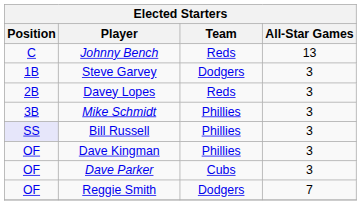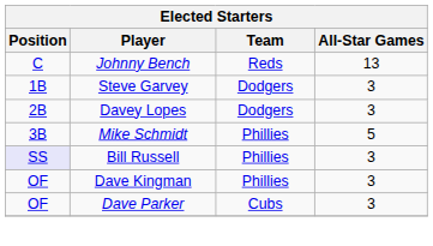Davey Lopes | Team: Reds -> Dodgers
Mike Schmidt | All-Star Games: 3 -> 5
- row: OF | Reggie Smith | Dodgers | 7
